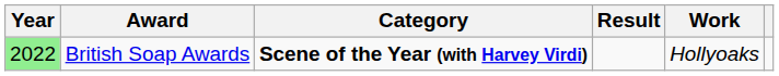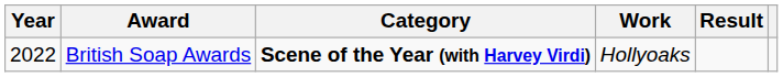columns swapped: Work <-> Result
British Soap Awards | Year: lightgreen background -> no background
